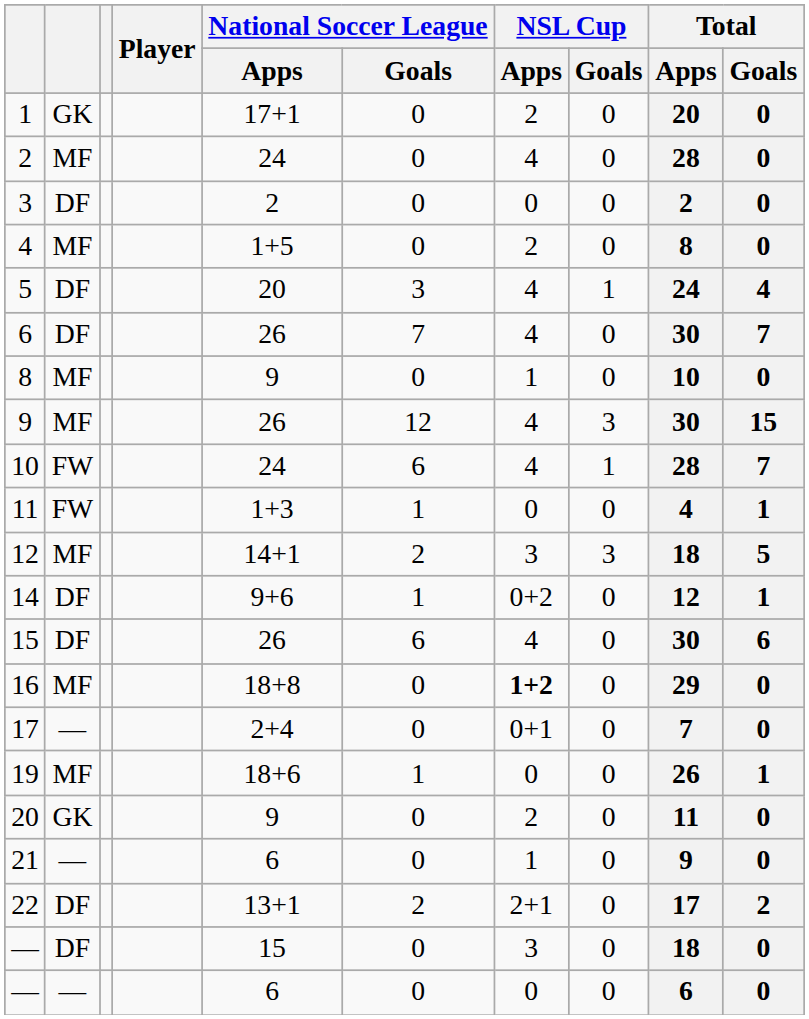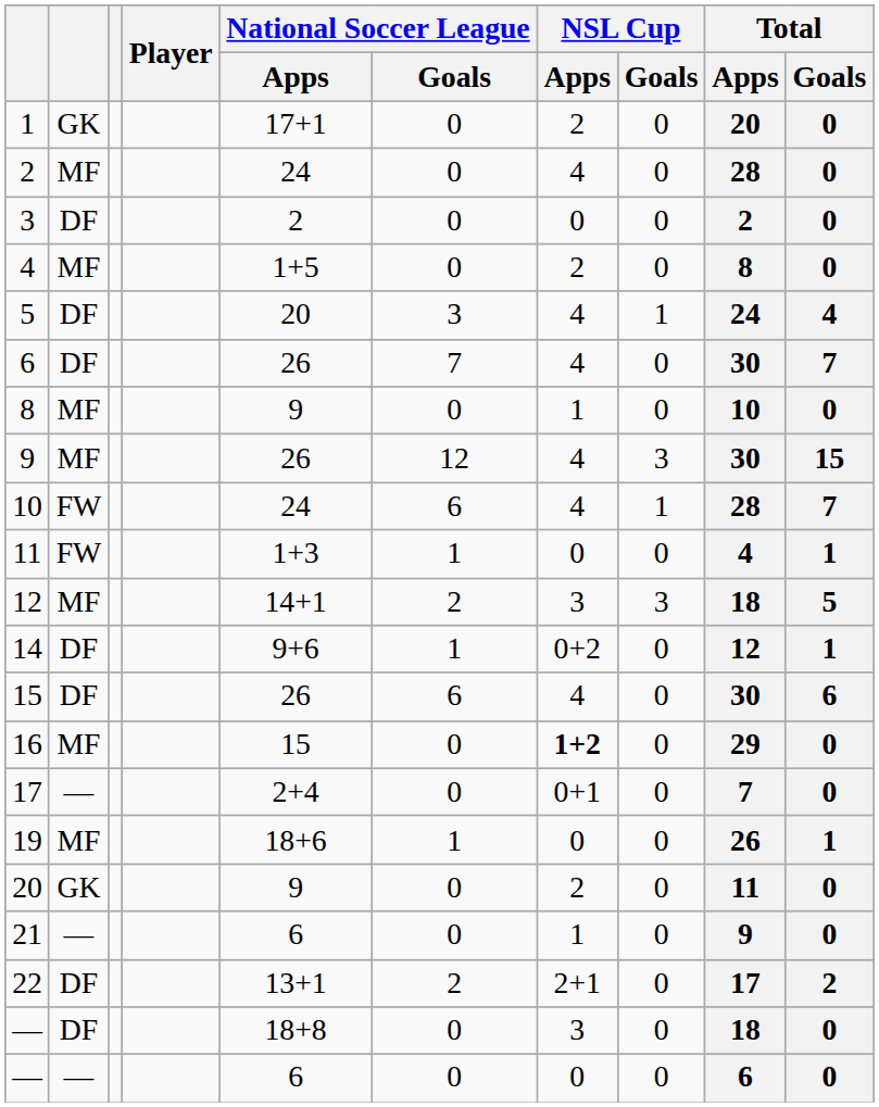16 | National Soccer League / Apps: 18+8 -> 15
— / DF | National Soccer League / Apps: 15 -> 18+8
